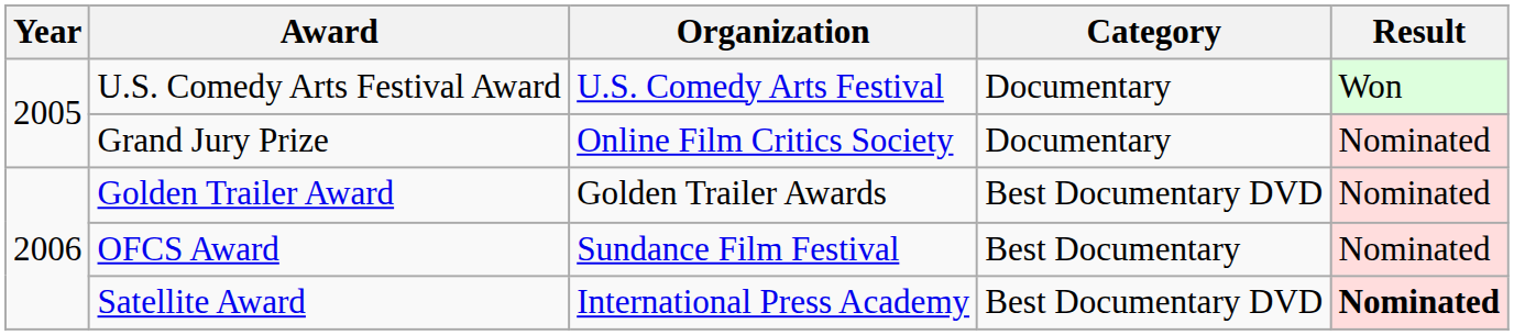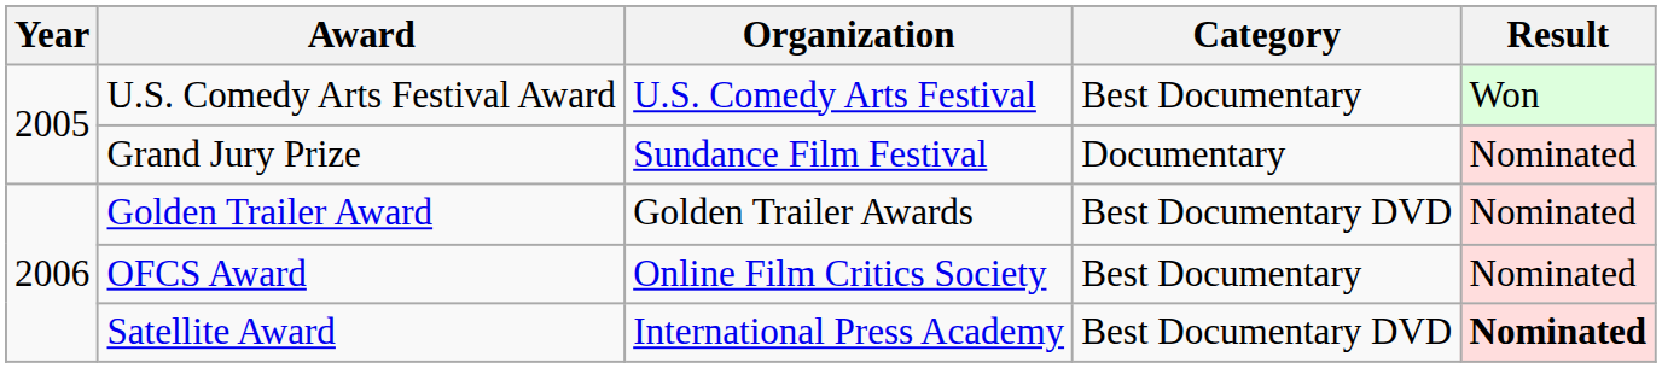U.S. Comedy Arts Festival Award | Category: Documentary -> Best Documentary
Grand Jury Prize | Organization: Online Film Critics Society -> Sundance Film Festival
OFCS Award | Organization: Sundance Film Festival -> Online Film Critics Society
